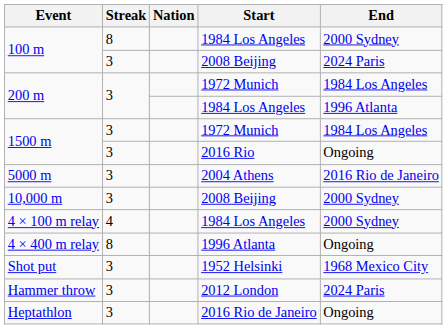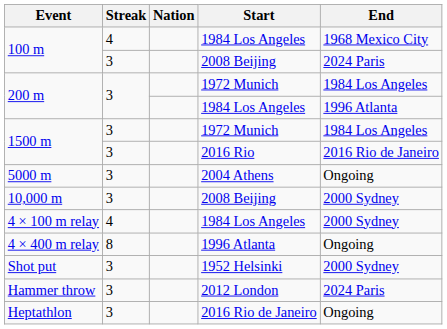100 m / 1984 Los Angeles | Streak: 8 -> 4
100 m / 1984 Los Angeles | End: 2000 Sydney -> 1968 Mexico City
1500 m / 2016 Rio | End: Ongoing -> 2016 Rio de Janeiro
5000 m | End: 2016 Rio de Janeiro -> Ongoing
Shot put | End: 1968 Mexico City -> 2000 Sydney
